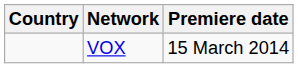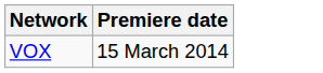- column: Country
